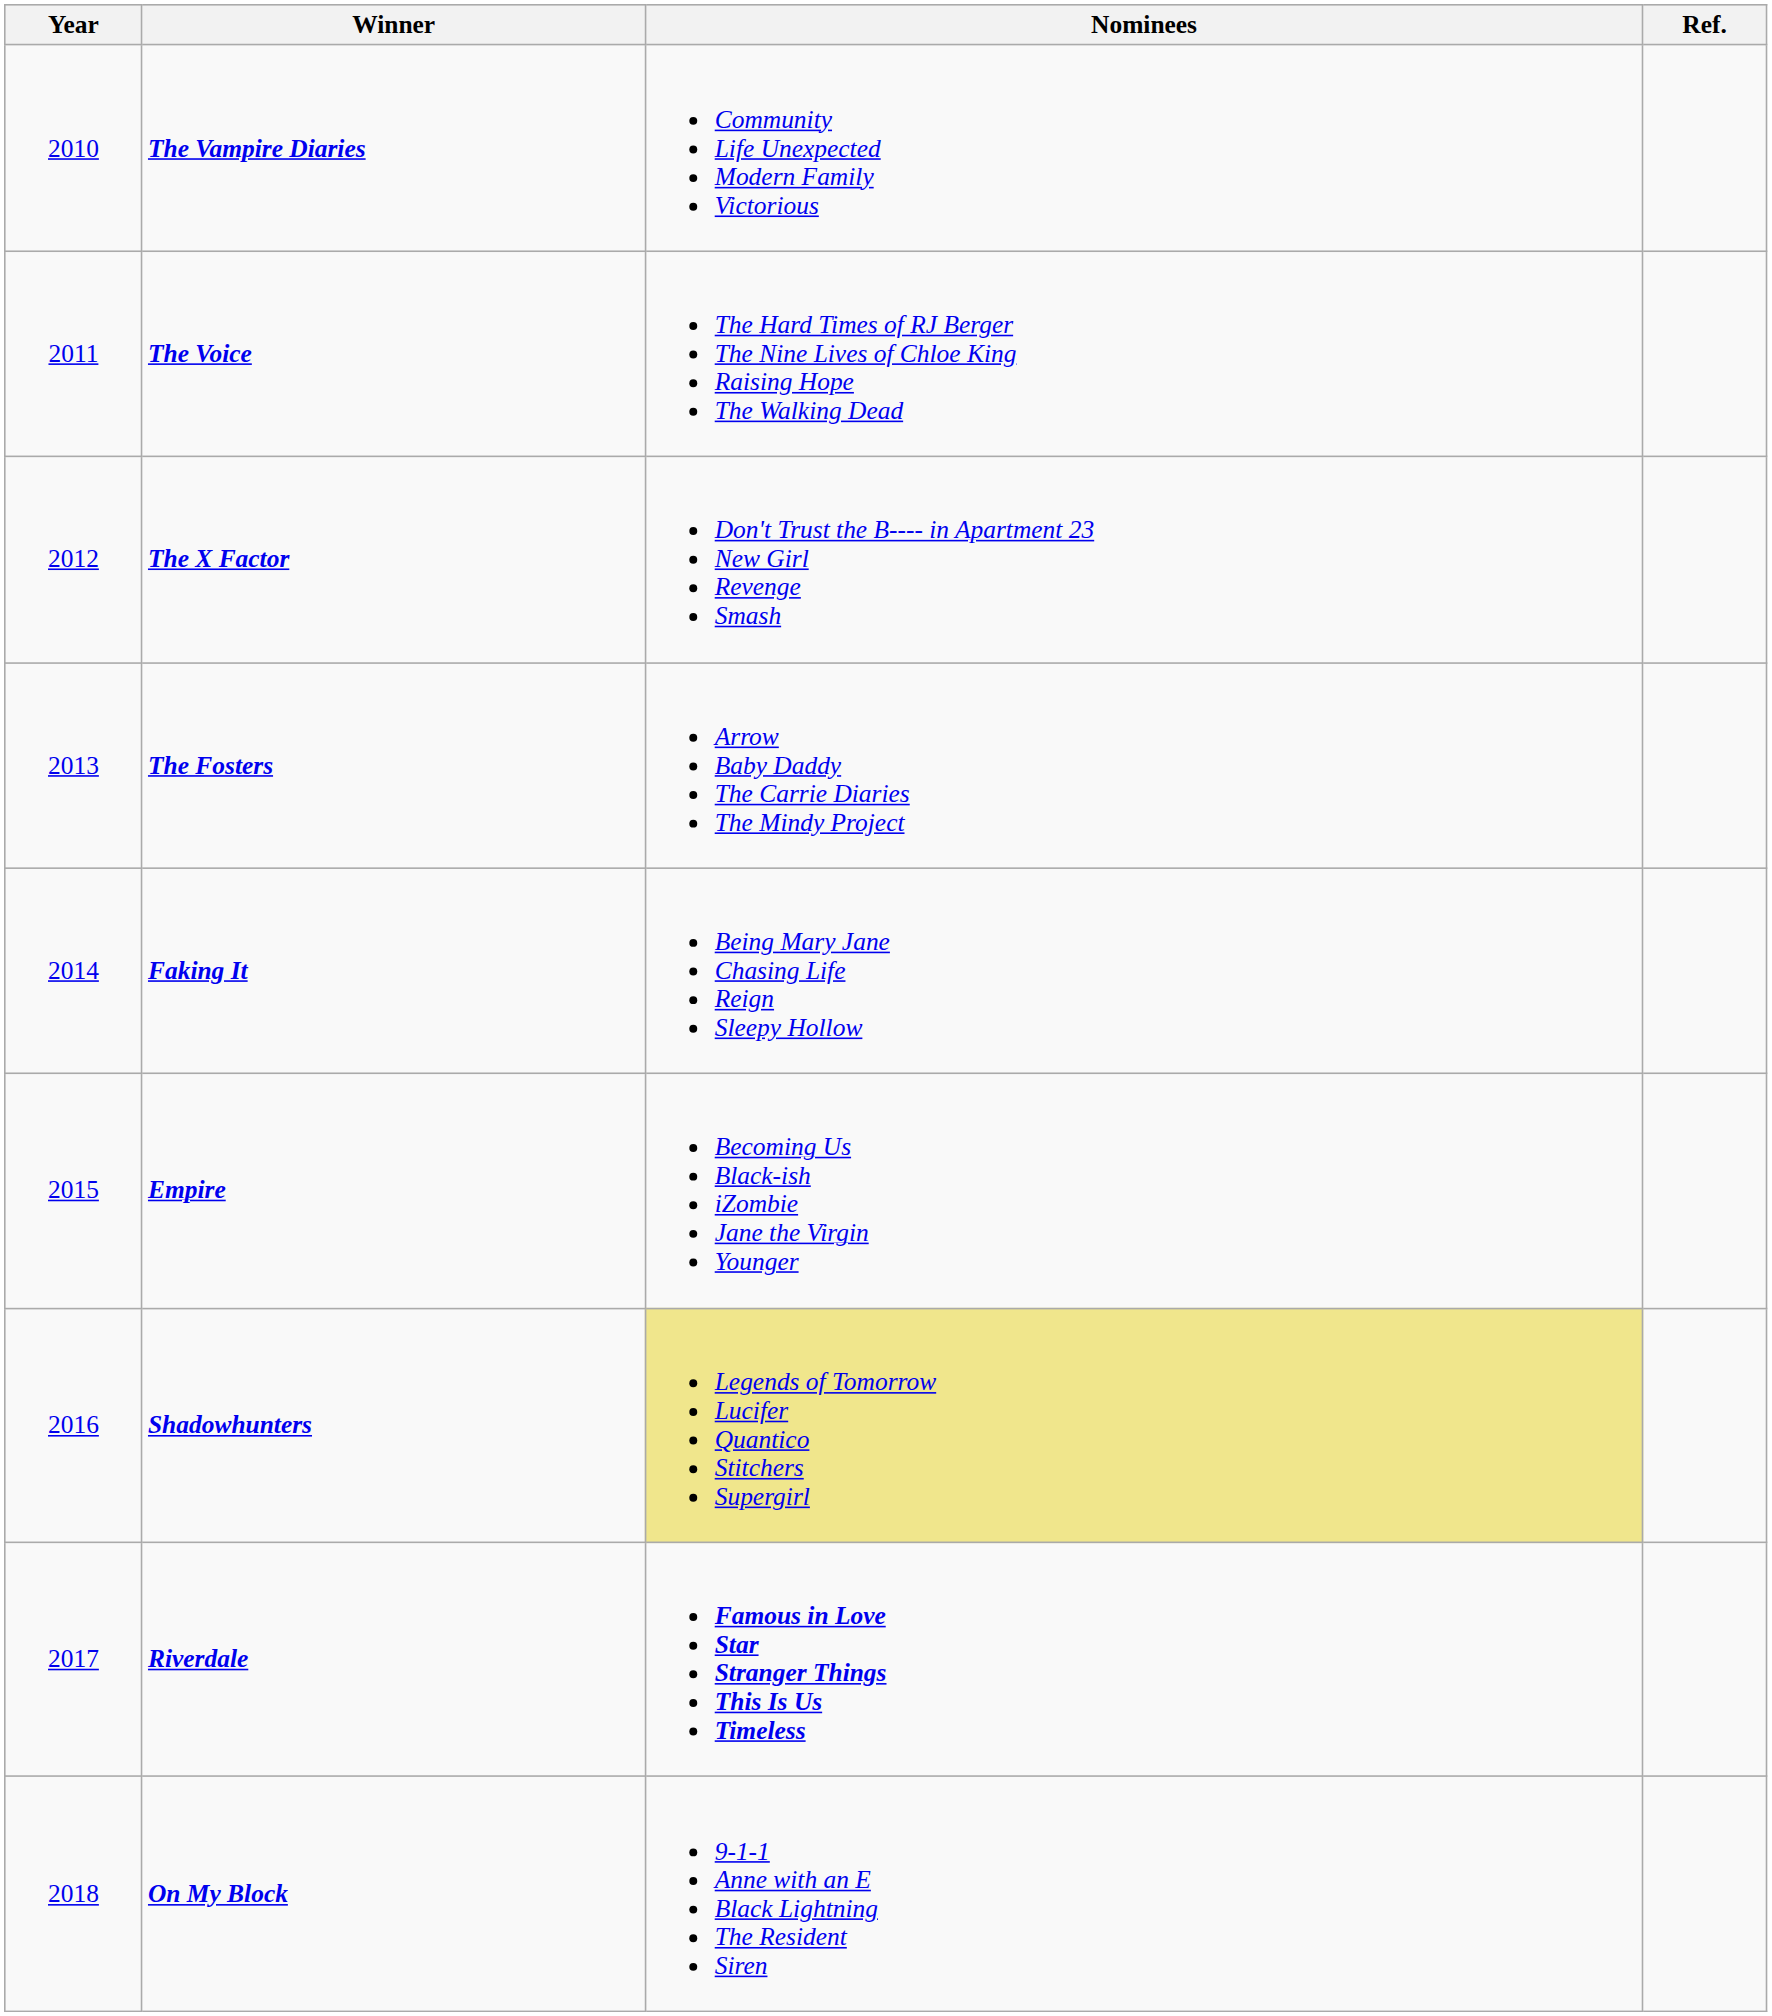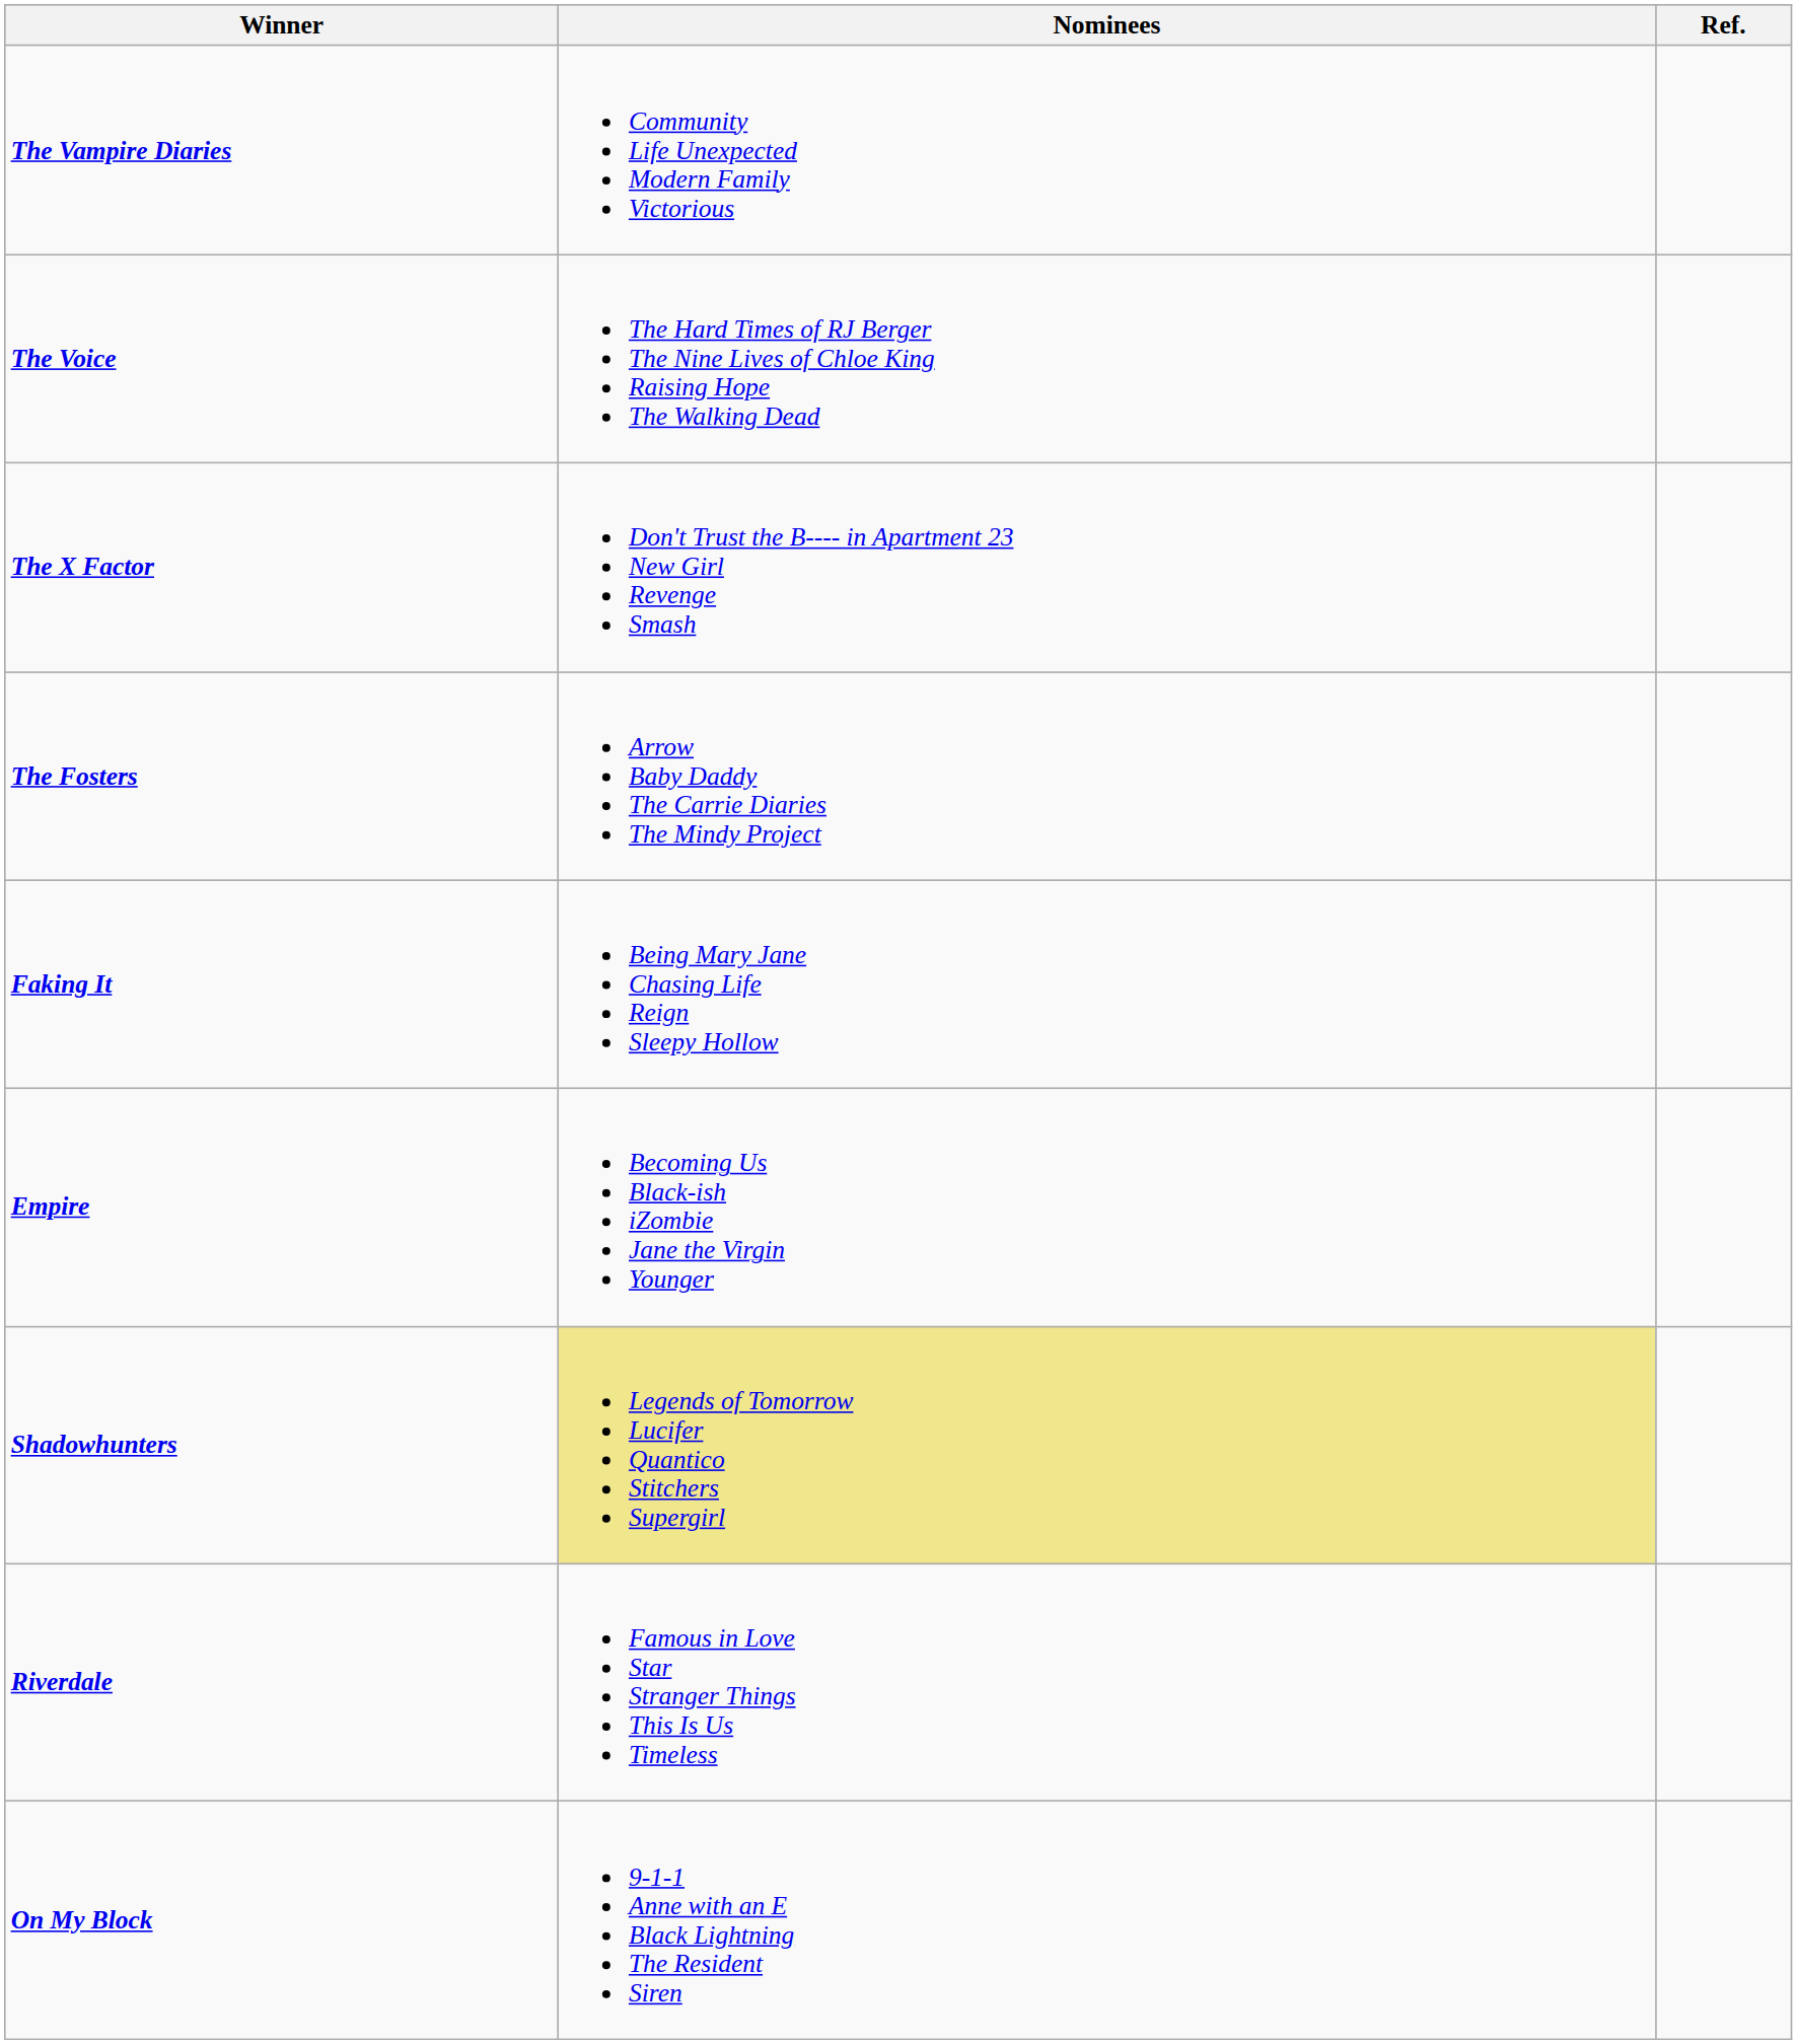- column: Year | 2010 | 2011 | 2012 | 2013 | 2014 | 2015 | 2016 | 2017 | 2018
Riverdale | Nominees: bold -> normal
